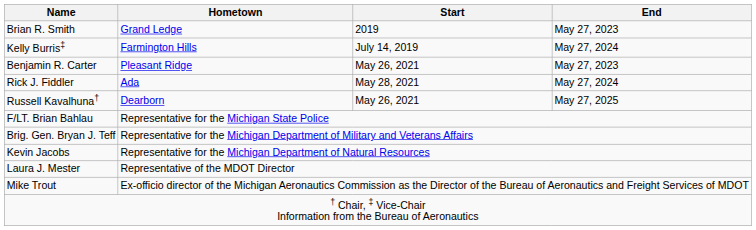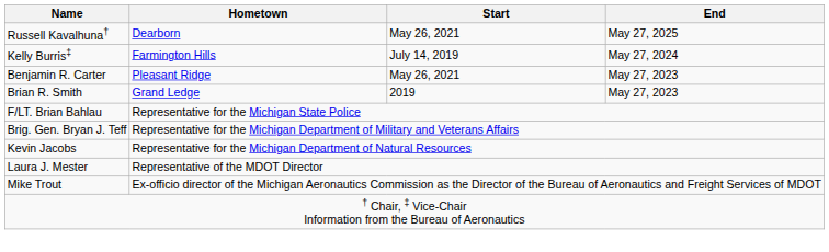rows swapped: Russell Kavalhuna† <-> Brian R. Smith
- row: Rick J. Fiddler | Ada | May 28, 2021 | May 27, 2024
